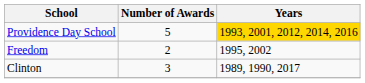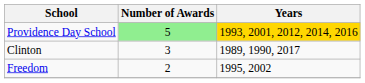Providence Day School | Number of Awards: no background -> lightgreen background
rows swapped: Clinton <-> Freedom
